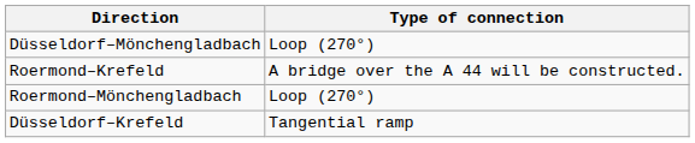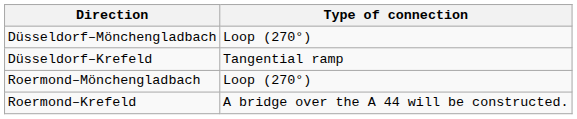rows swapped: Roermond–Krefeld <-> Düsseldorf–Krefeld
